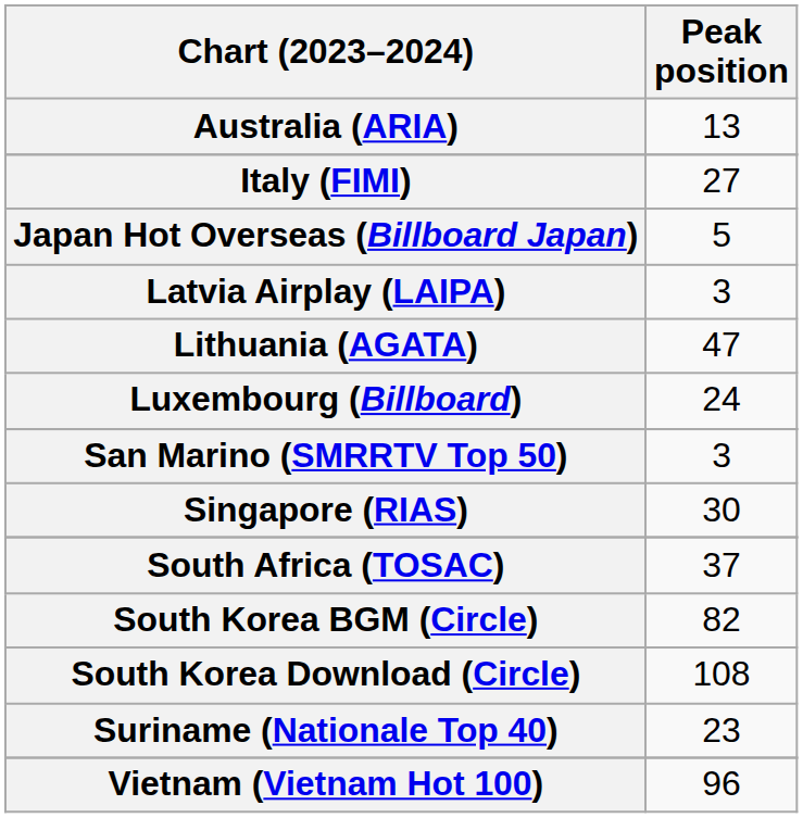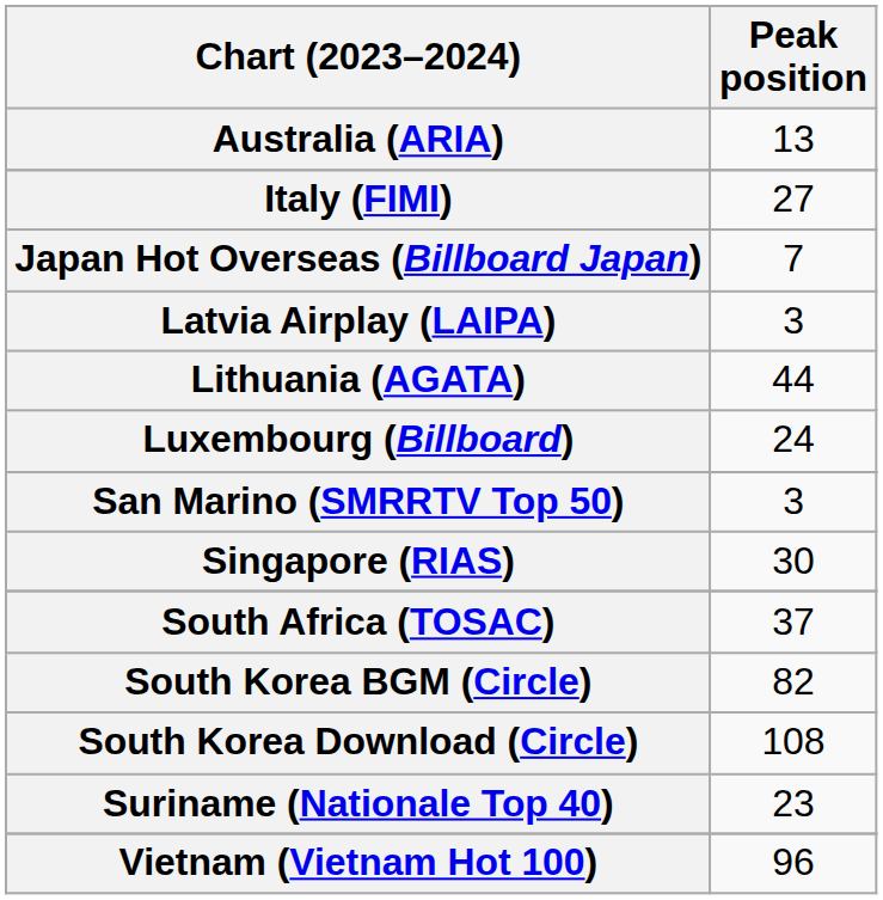Japan Hot Overseas (Billboard Japan) | Peak position: 5 -> 7
Lithuania (AGATA) | Peak position: 47 -> 44
